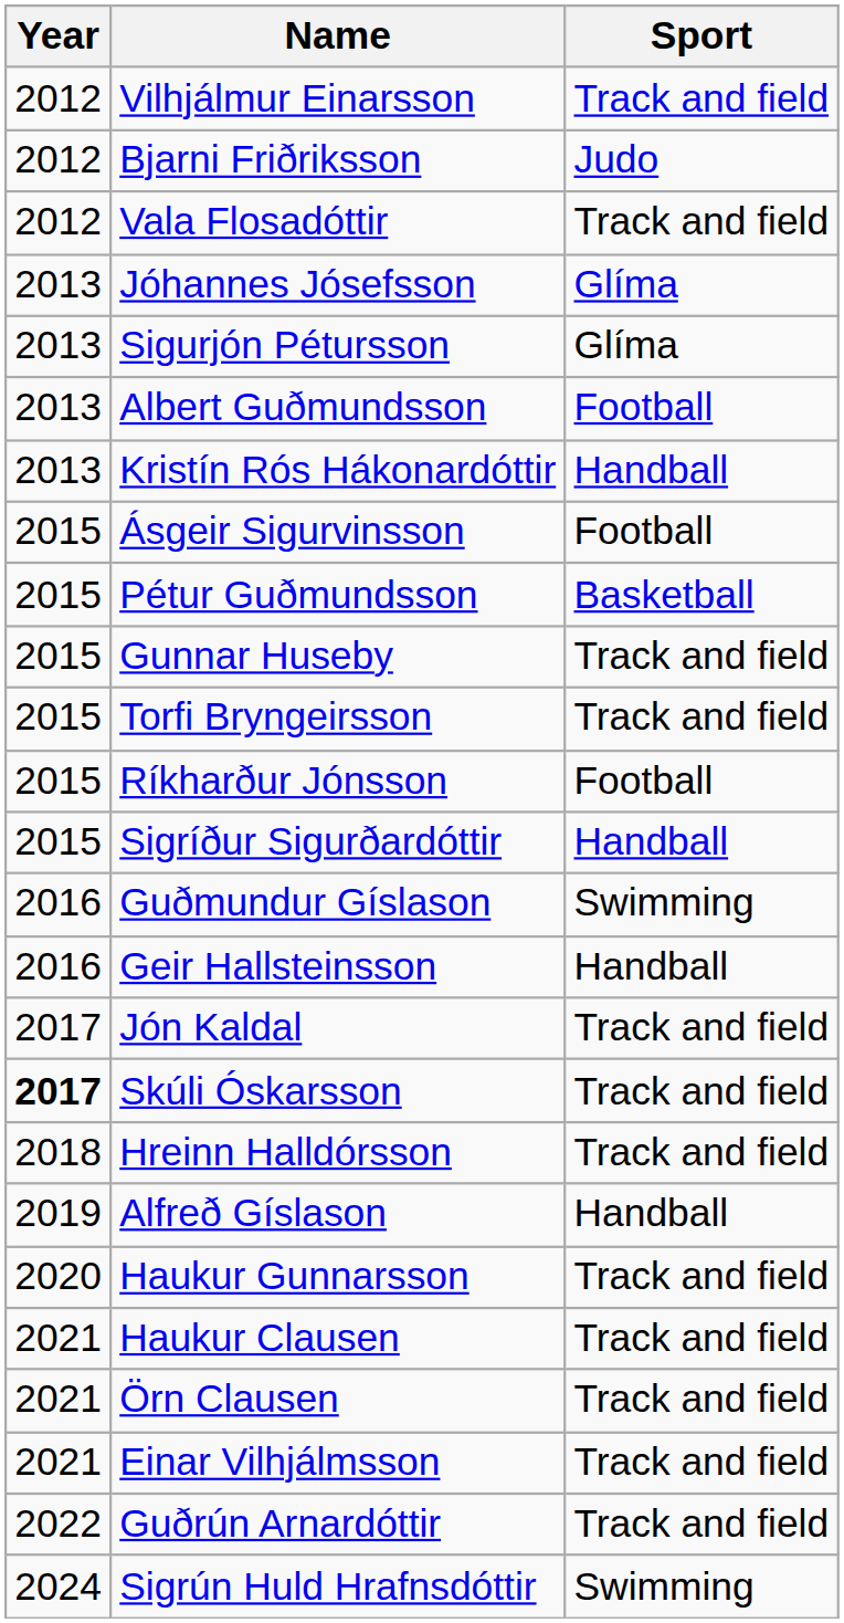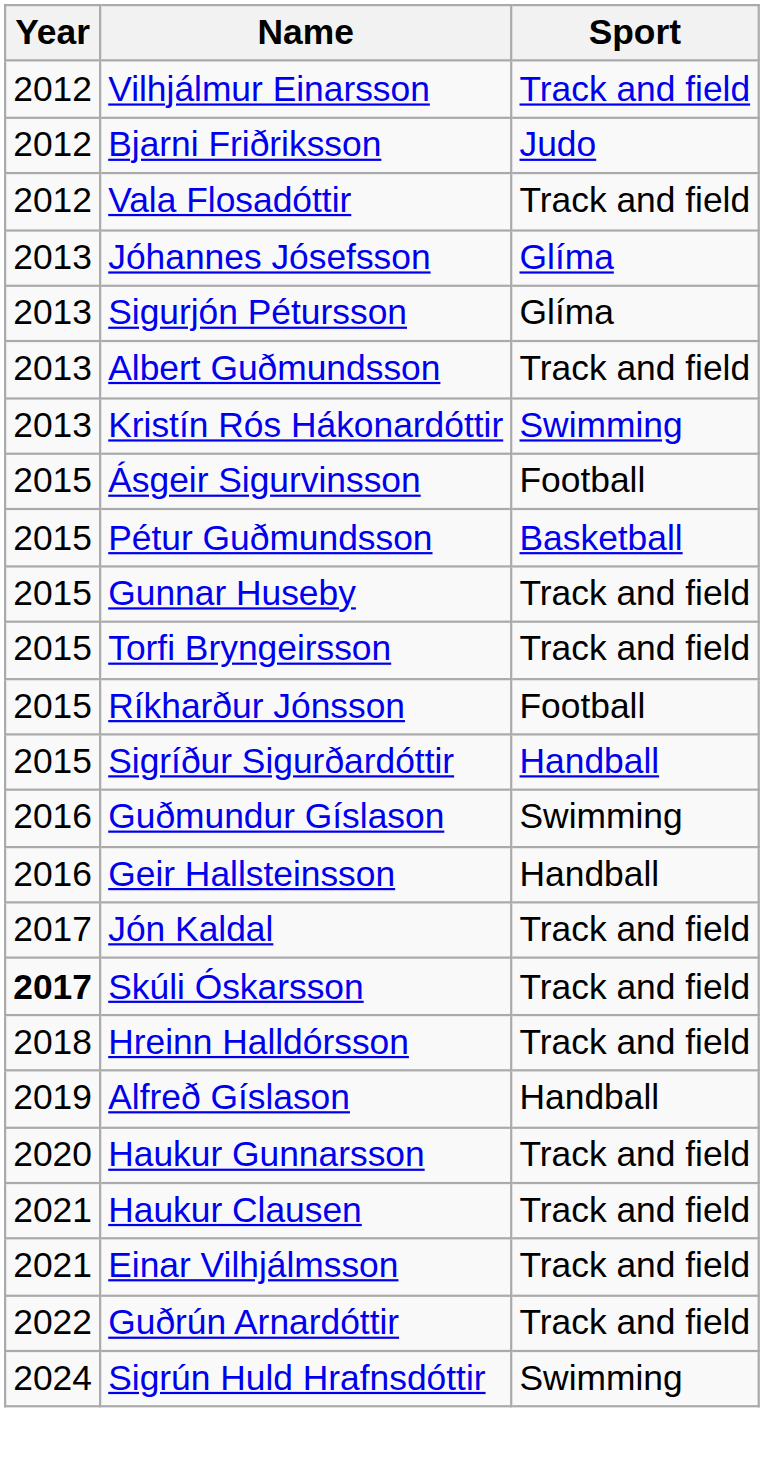Albert Guðmundsson | Sport: Football -> Track and field
Kristín Rós Hákonardóttir | Sport: Handball -> Swimming
- row: 2021 | Örn Clausen | Track and field
